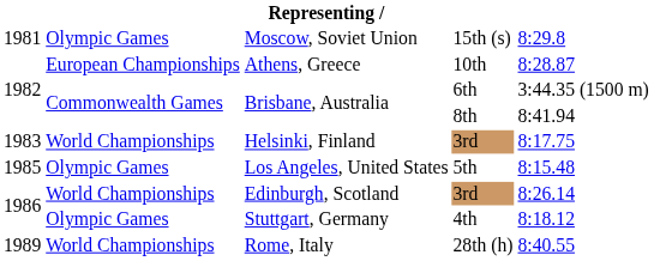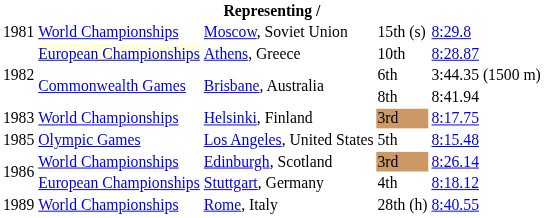Moscow, Soviet Union | column 2: Olympic Games -> World Championships
Athens, Greece | column 2: no background -> lightyellow background
Stuttgart, Germany | column 2: Olympic Games -> European Championships
